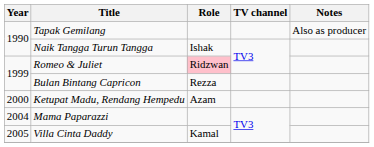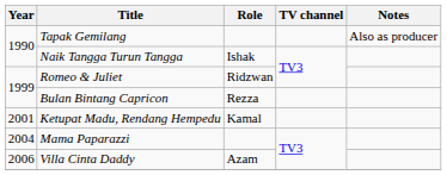Romeo & Juliet | Role: pink background -> no background
Ketupat Madu, Rendang Hempedu | Year: 2000 -> 2001
Ketupat Madu, Rendang Hempedu | Role: Azam -> Kamal
Villa Cinta Daddy | Year: 2005 -> 2006
Villa Cinta Daddy | Role: Kamal -> Azam
